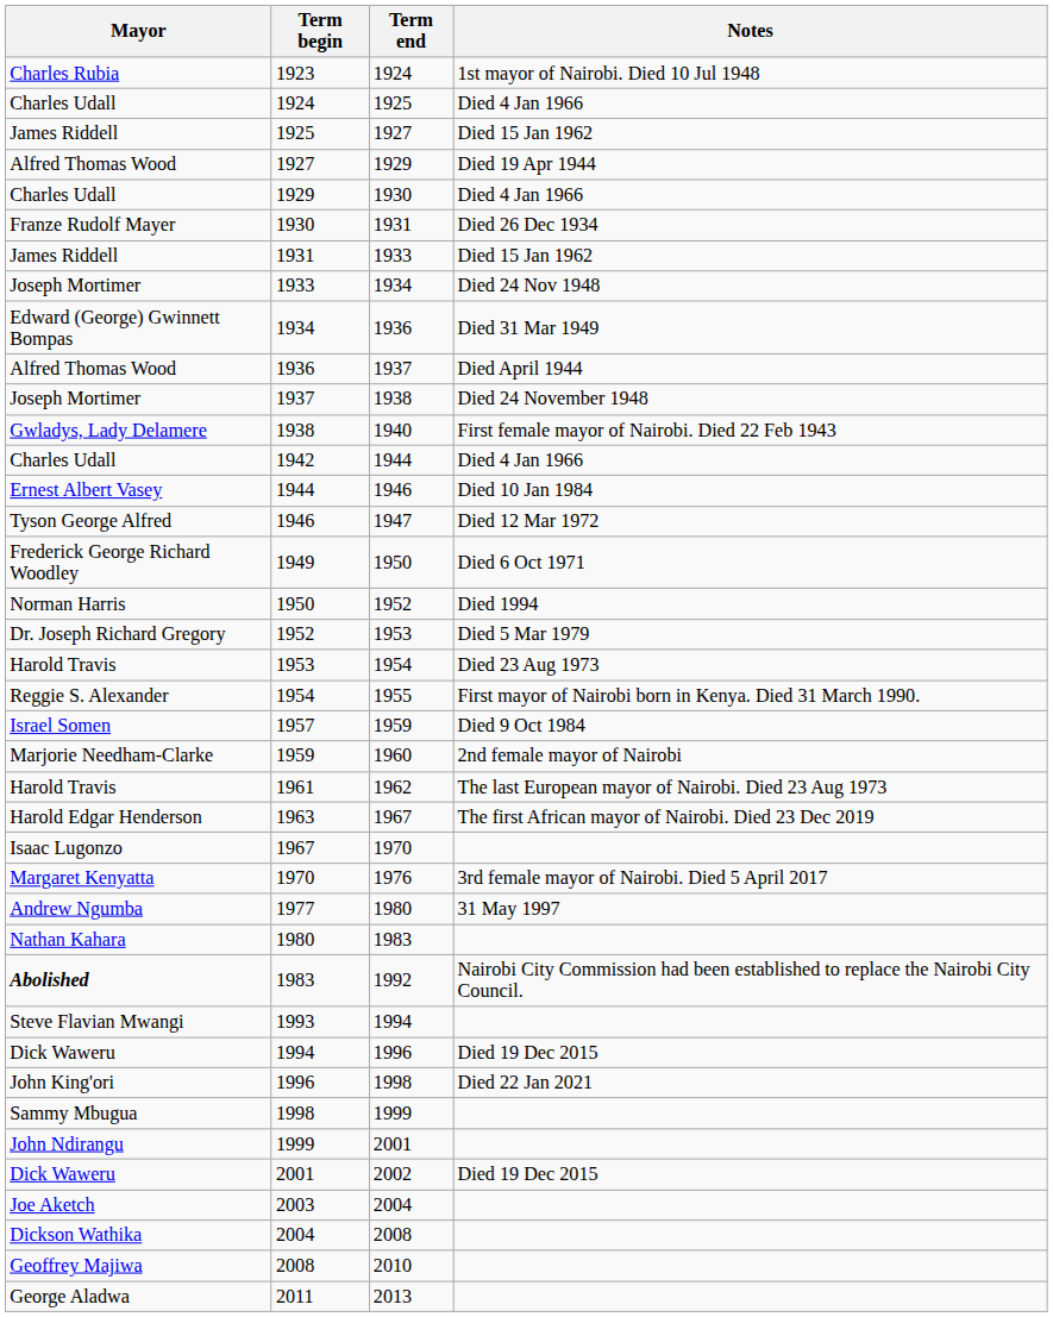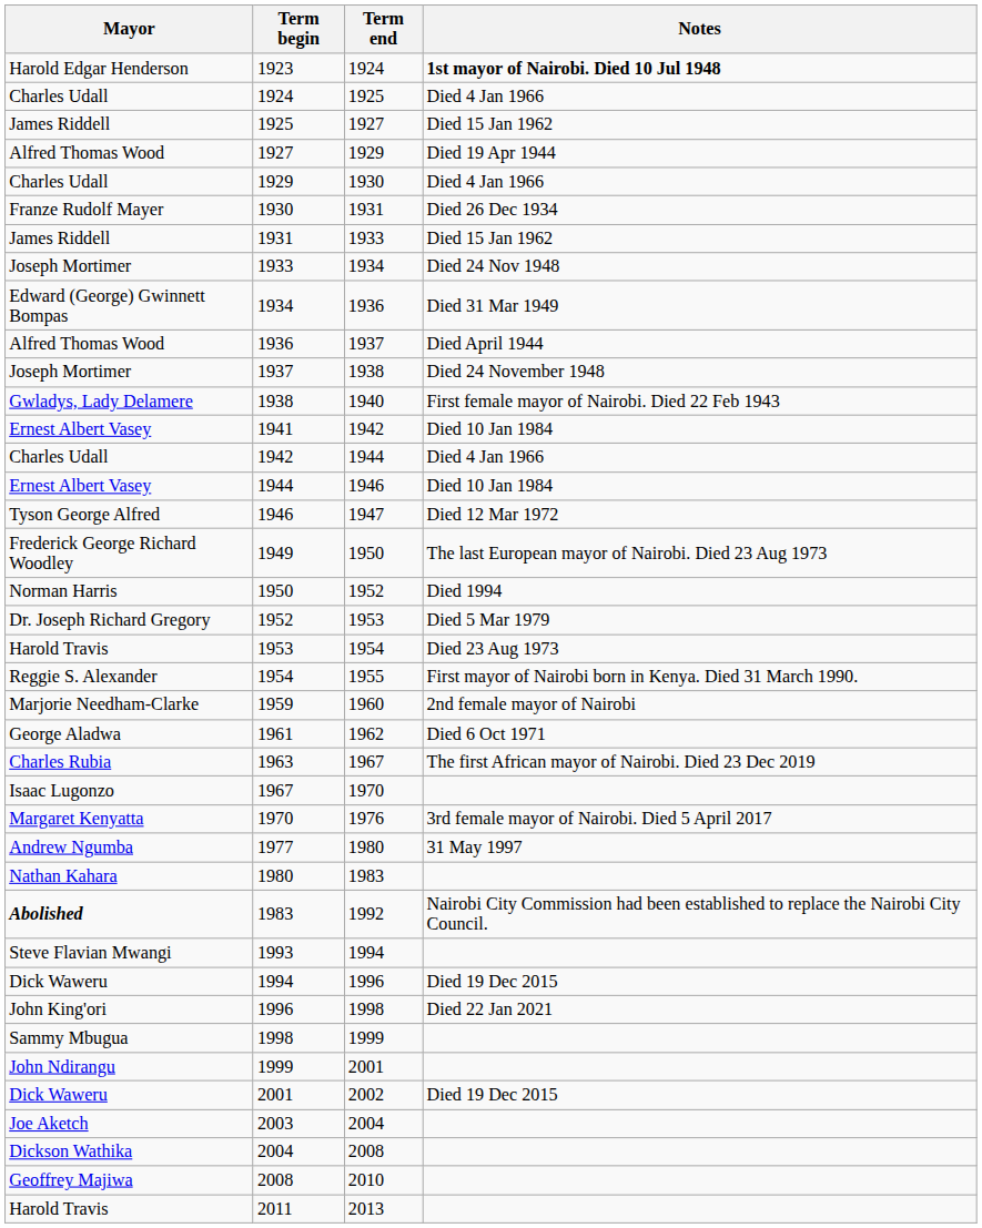1923 | Mayor: Charles Rubia -> Harold Edgar Henderson
1923 | Notes: normal -> bold
+ row: Ernest Albert Vasey | 1941 | 1942 | Died 10 Jan 1984
1949 | Notes: Died 6 Oct 1971 -> The last European mayor of Nairobi. Died 23 Aug 1973
- row: Israel Somen | 1957 | 1959 | Died 9 Oct 1984
1961 | Mayor: Harold Travis -> George Aladwa
1961 | Notes: The last European mayor of Nairobi. Died 23 Aug 1973 -> Died 6 Oct 1971
1963 | Mayor: Harold Edgar Henderson -> Charles Rubia
2011 | Mayor: George Aladwa -> Harold Travis
